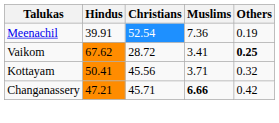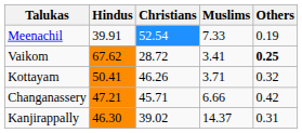Meenachil | Muslims: 7.36 -> 7.33
Kottayam | Christians: 45.56 -> 46.26
Changanassery | Muslims: bold -> normal
+ row: Kanjirappally | 46.30 | 39.02 | 14.37 | 0.31
